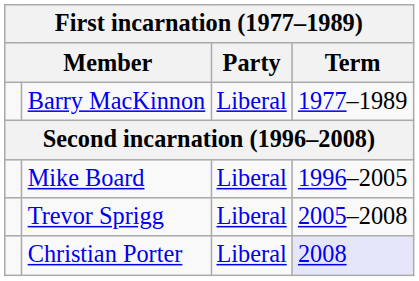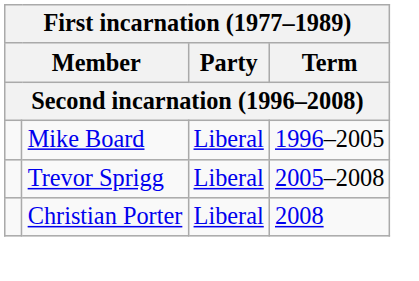- row: Barry MacKinnon | Liberal | 1977–1989
Christian Porter | Term: lavender background -> no background
